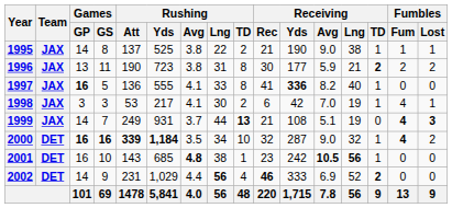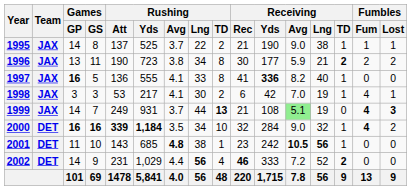1995 | Rushing / Avg: 3.8 -> 3.7
1996 | Rushing / Lng: 31 -> 34
1999 | Receiving / Avg: no background -> lightgreen background
2000 | Receiving / Yds: 287 -> 284
2001 | Games / GP: 16 -> 11
2002 | Receiving / Avg: 6.9 -> 7.2
